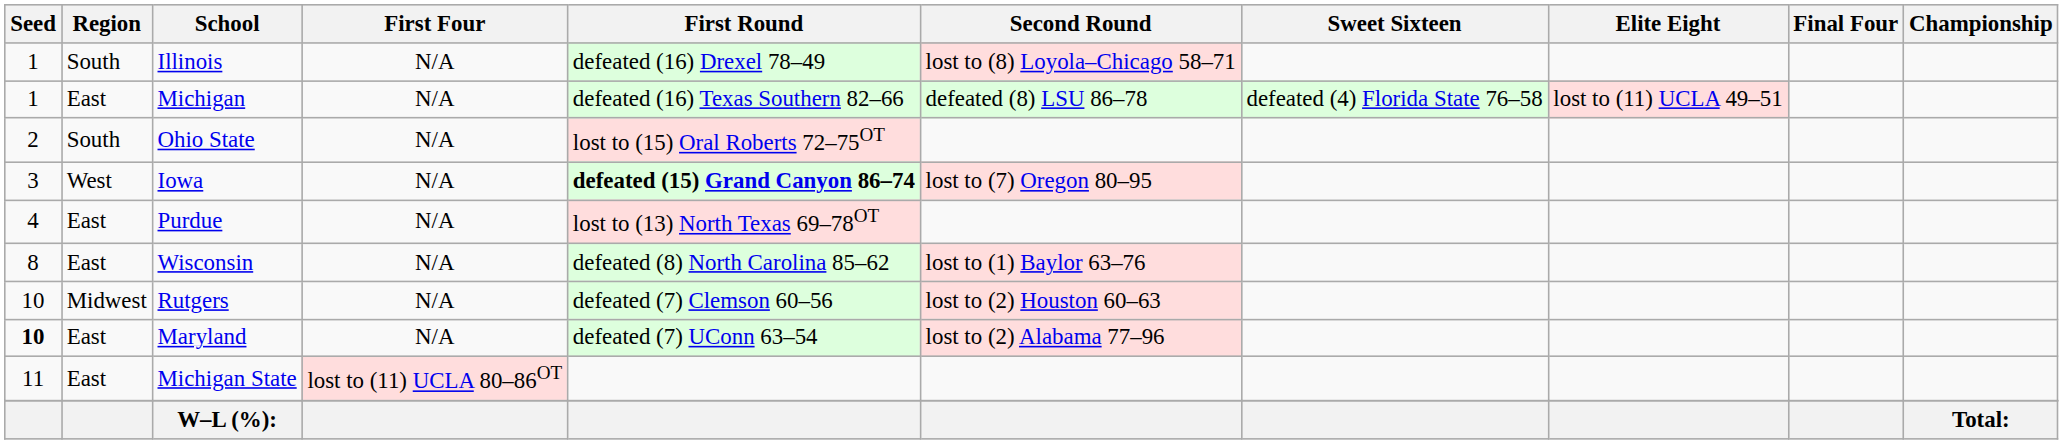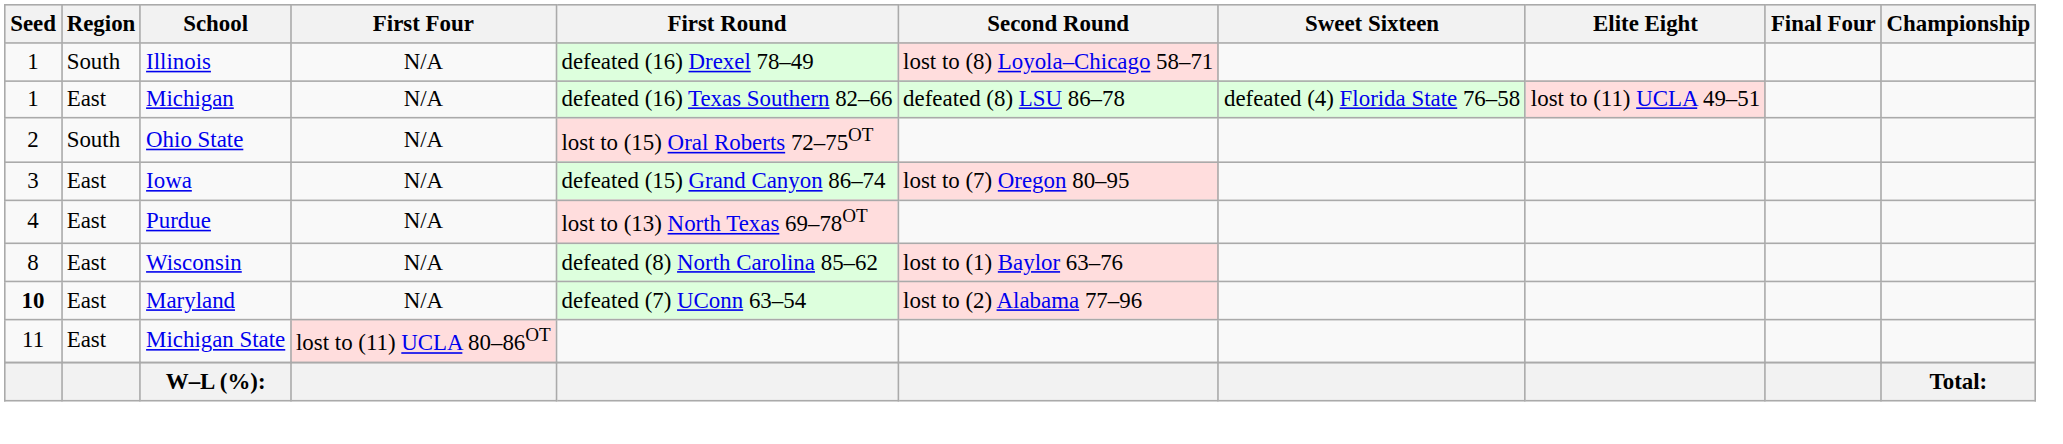Iowa | Region: West -> East
Iowa | First Round: bold -> normal
- row: 10 | Midwest | Rutgers | N/A | defeated (7) Clemson 60–56 | lost to (2) Houston 60–63
